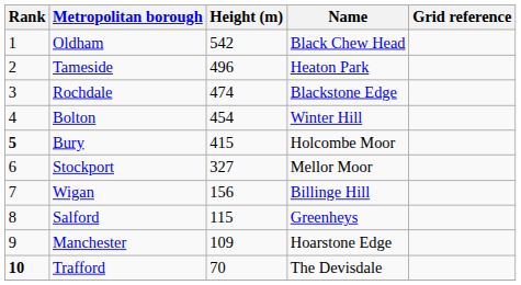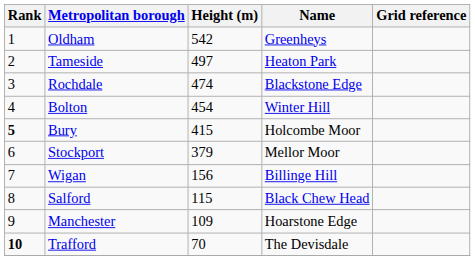Oldham | Name: Black Chew Head -> Greenheys
Tameside | Height (m): 496 -> 497
Stockport | Height (m): 327 -> 379
Salford | Name: Greenheys -> Black Chew Head
